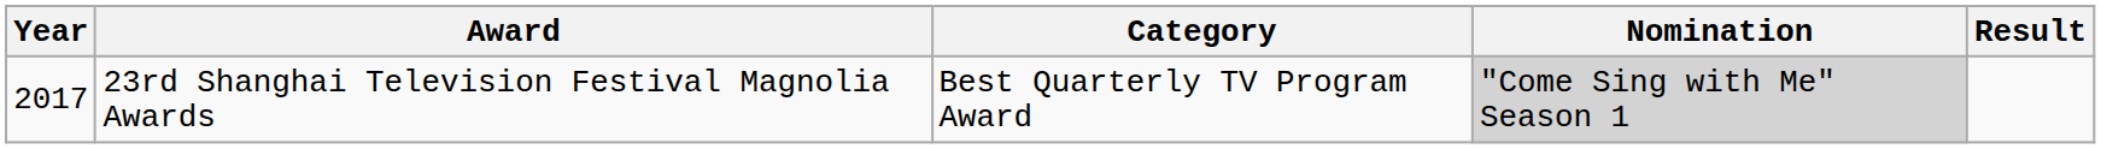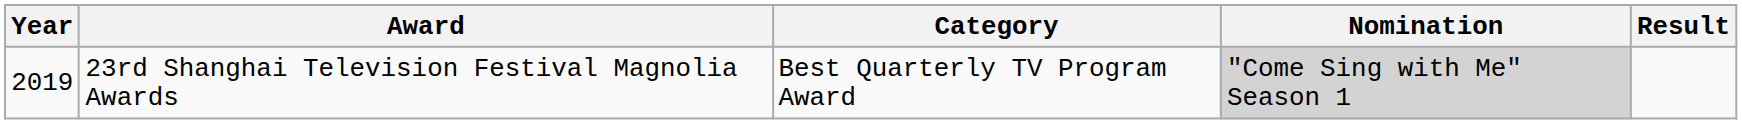23rd Shanghai Television Festival Magnolia Awards | Year: 2017 -> 2019
